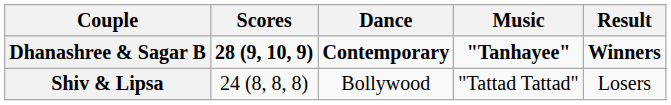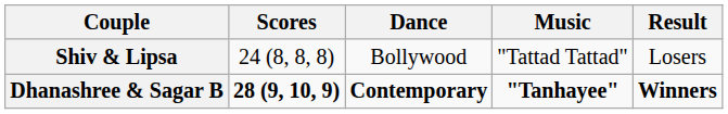rows swapped: Dhanashree & Sagar B <-> Shiv & Lipsa
